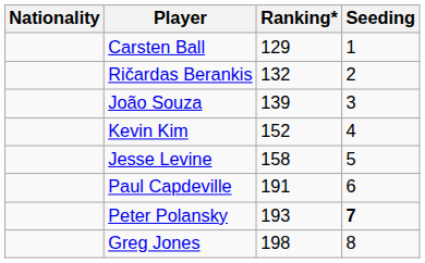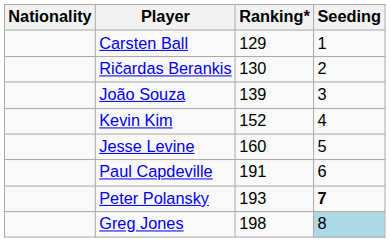Ričardas Berankis | Ranking*: 132 -> 130
Jesse Levine | Ranking*: 158 -> 160
Greg Jones | Seeding: no background -> lightblue background
